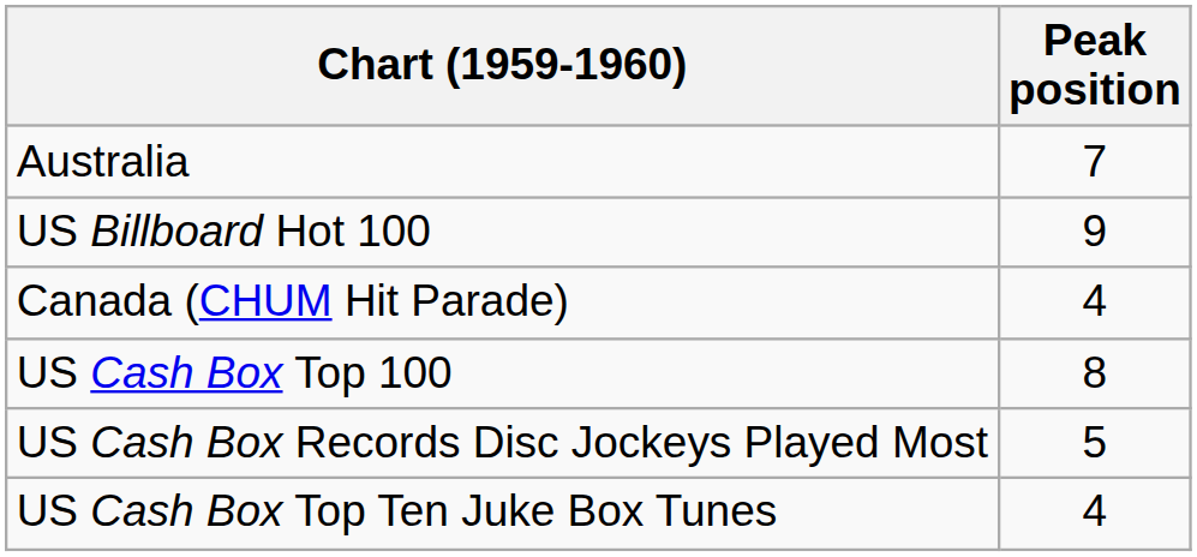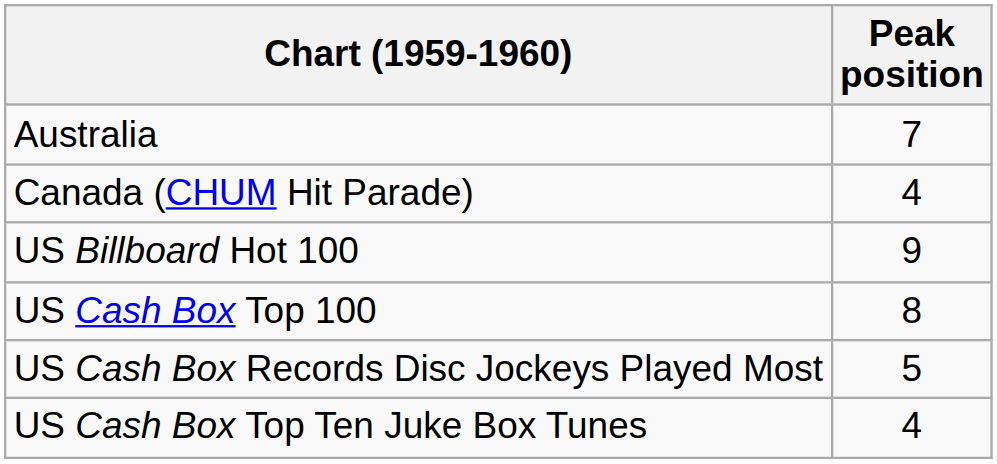rows swapped: Canada (CHUM Hit Parade) <-> US Billboard Hot 100
